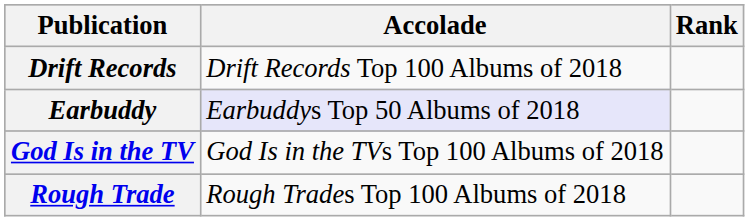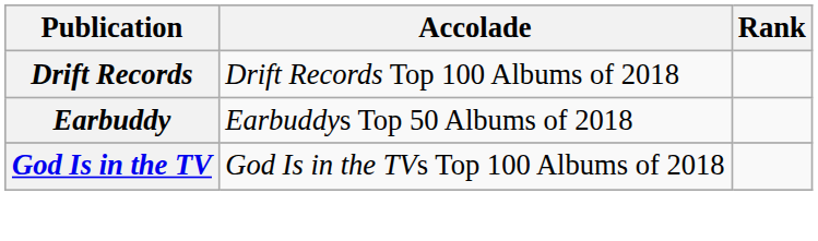Earbuddy | Accolade: lavender background -> no background
- row: Rough Trade | Rough Trades Top 100 Albums of 2018
